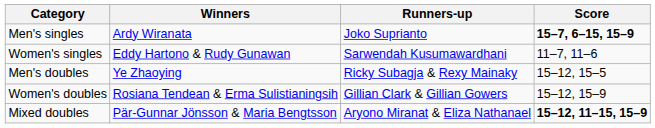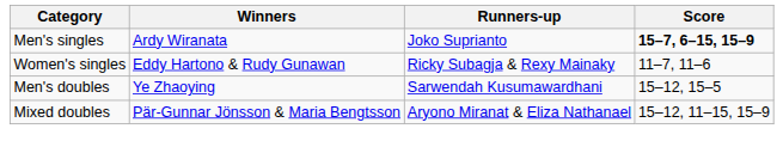Women's singles | Runners-up: Sarwendah Kusumawardhani -> Ricky Subagja & Rexy Mainaky
Men's doubles | Runners-up: Ricky Subagja & Rexy Mainaky -> Sarwendah Kusumawardhani
- row: Women's doubles | Rosiana Tendean & Erma Sulistianingsih | Gillian Clark & Gillian Gowers | 15–12, 15–9
Mixed doubles | Score: bold -> normal
